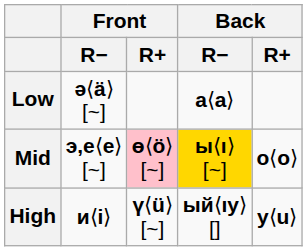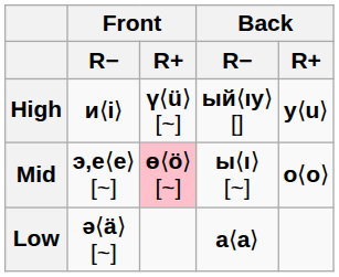rows swapped: High <-> Low
Mid | Back / R−: gold background -> no background
